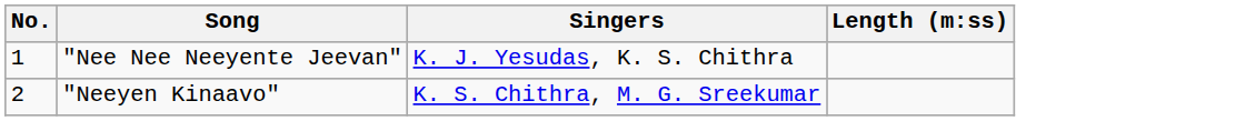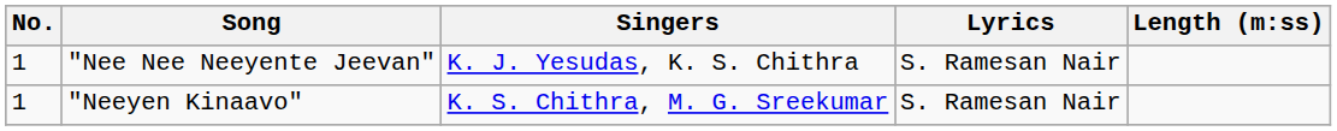+ column: Lyrics | S. Ramesan Nair | S. Ramesan Nair
"Neeyen Kinaavo" | No.: 2 -> 1
